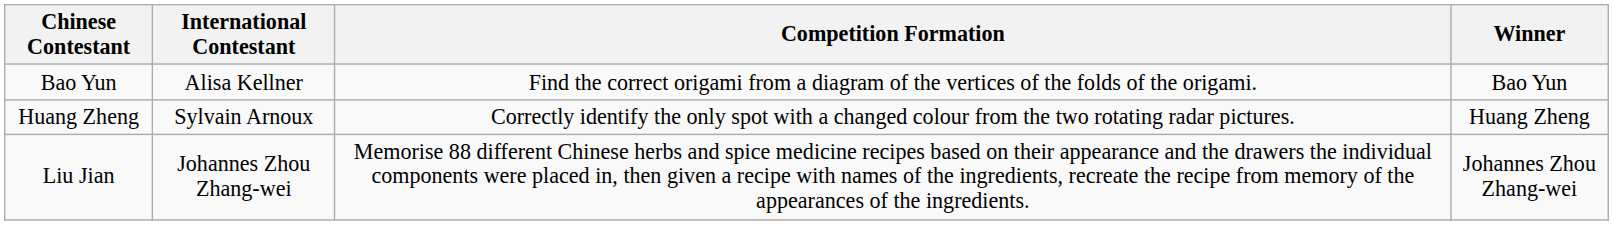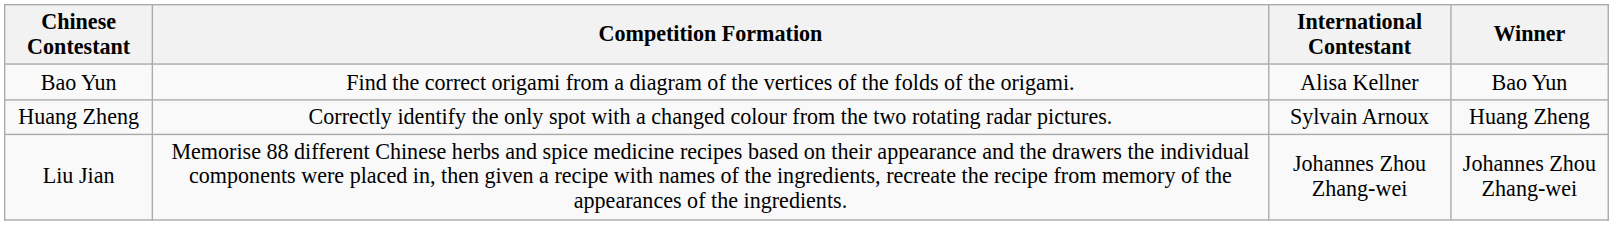columns swapped: International Contestant <-> Competition Formation
